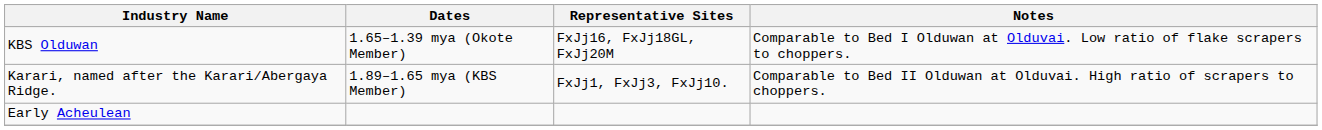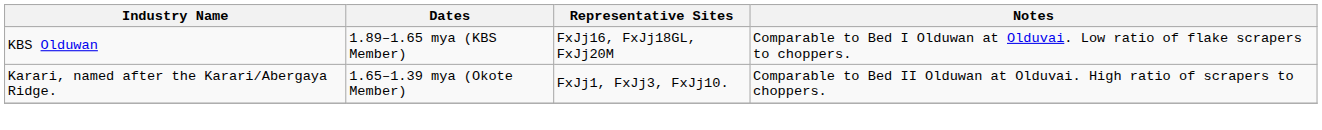KBS Olduwan | Dates: 1.65–1.39 mya (Okote Member) -> 1.89–1.65 mya (KBS Member)
Karari, named after the Karari/Abergaya Ridge. | Dates: 1.89–1.65 mya (KBS Member) -> 1.65–1.39 mya (Okote Member)
- row: Early Acheulean
